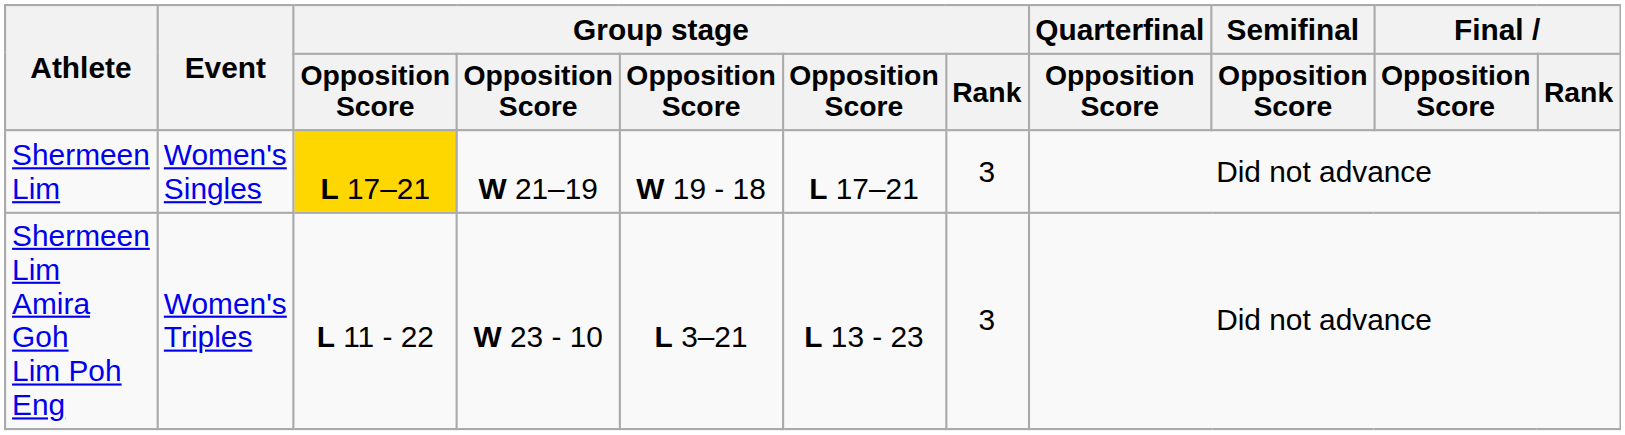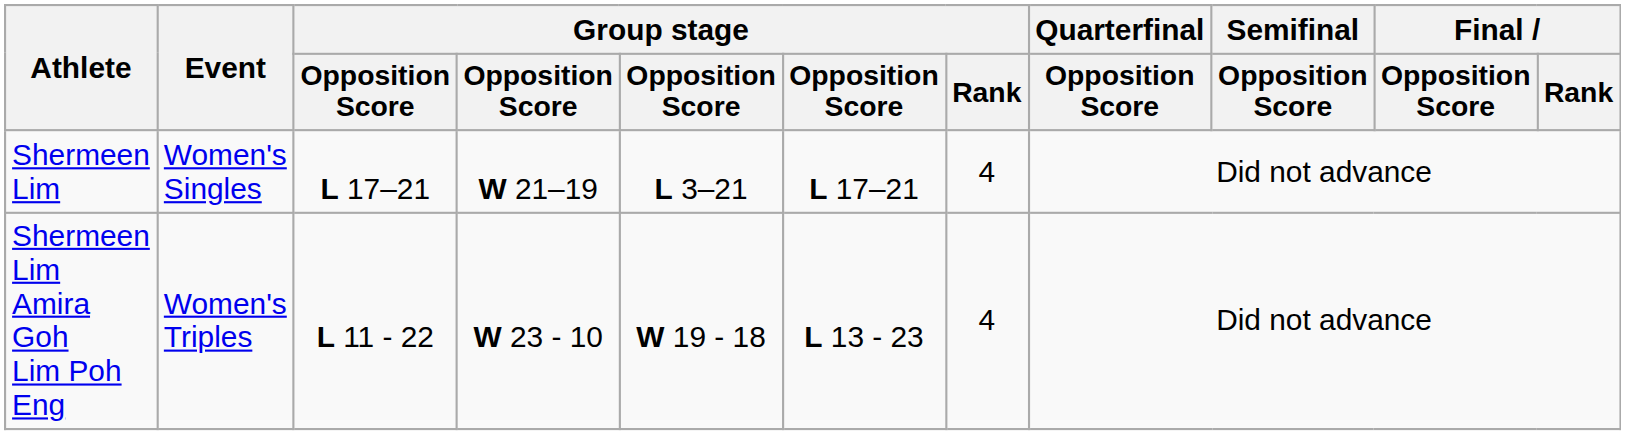Shermeen Lim | column 3: gold background -> no background
Shermeen Lim | column 5: W 19 - 18 -> L 3–21
Shermeen Lim | Group stage / Rank: 3 -> 4
Shermeen Lim Amira Goh Lim Poh Eng | column 5: L 3–21 -> W 19 - 18
Shermeen Lim Amira Goh Lim Poh Eng | Group stage / Rank: 3 -> 4
